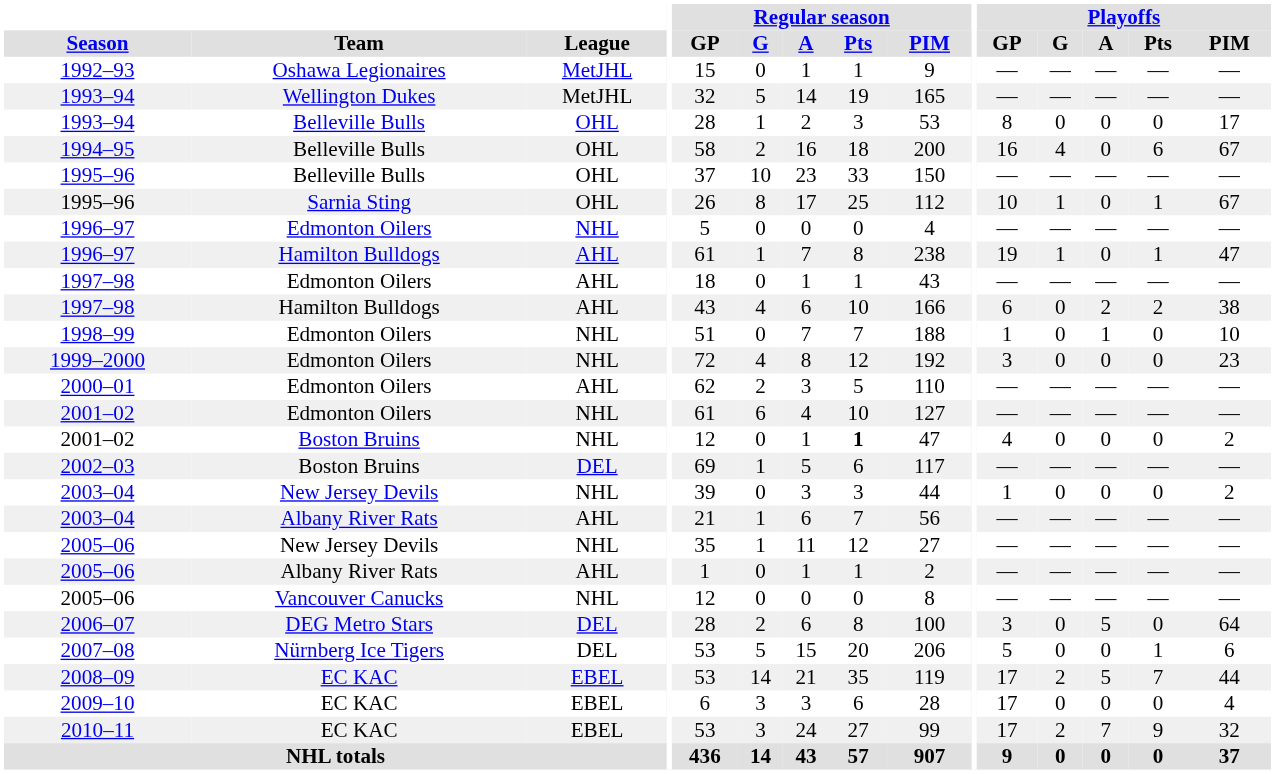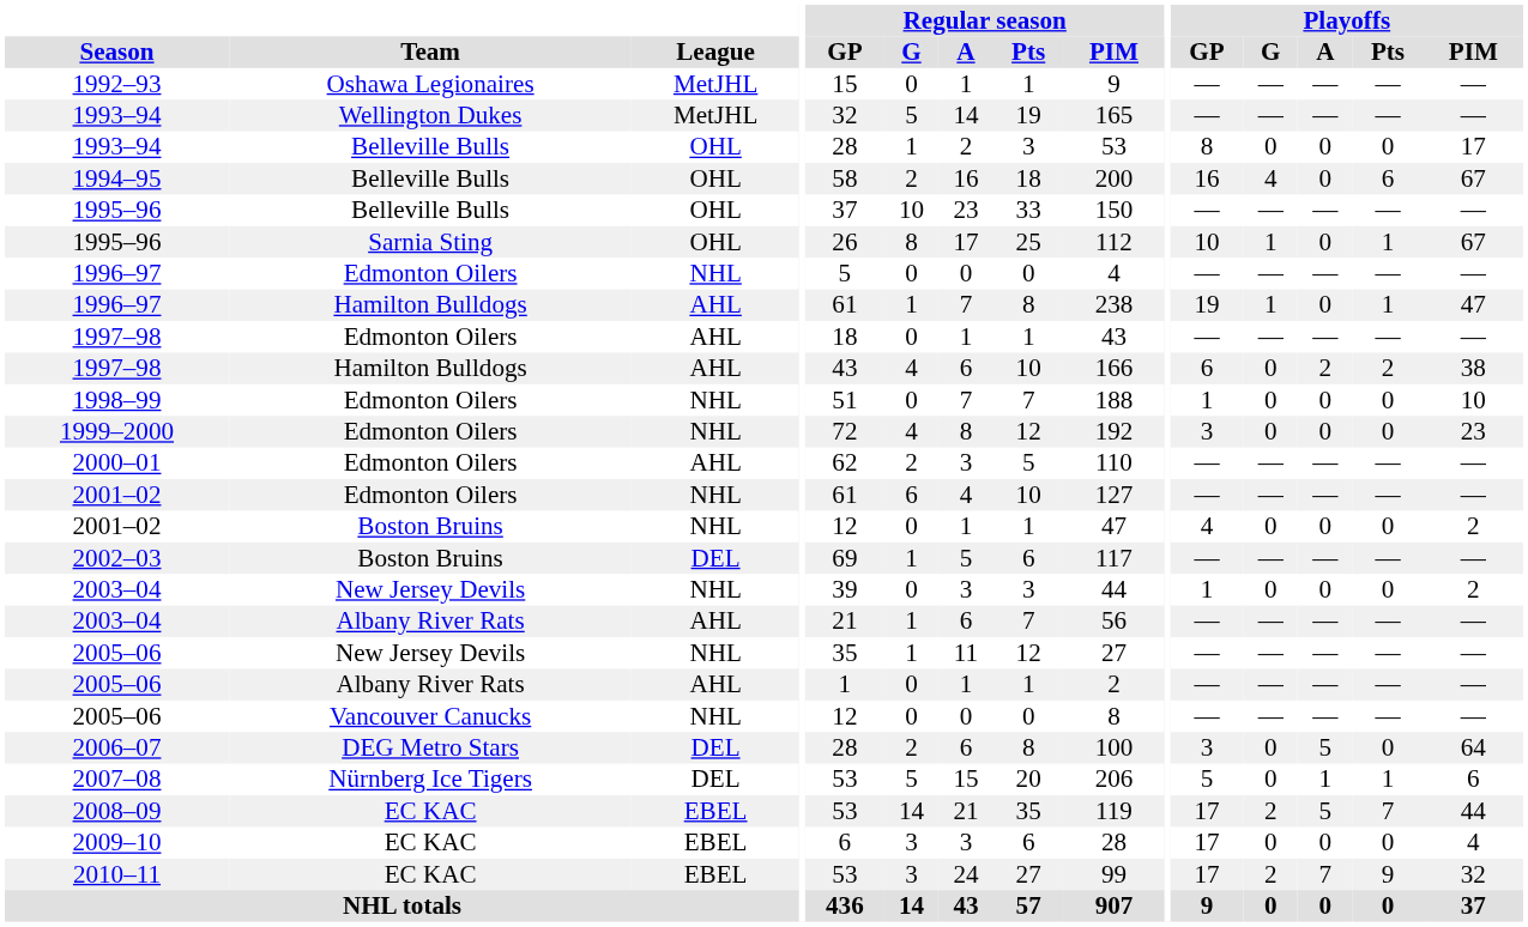1998–99 | Playoffs / A: 1 -> 0
2001–02 / Boston Bruins | Regular season / Pts: bold -> normal
2007–08 | Playoffs / A: 0 -> 1
